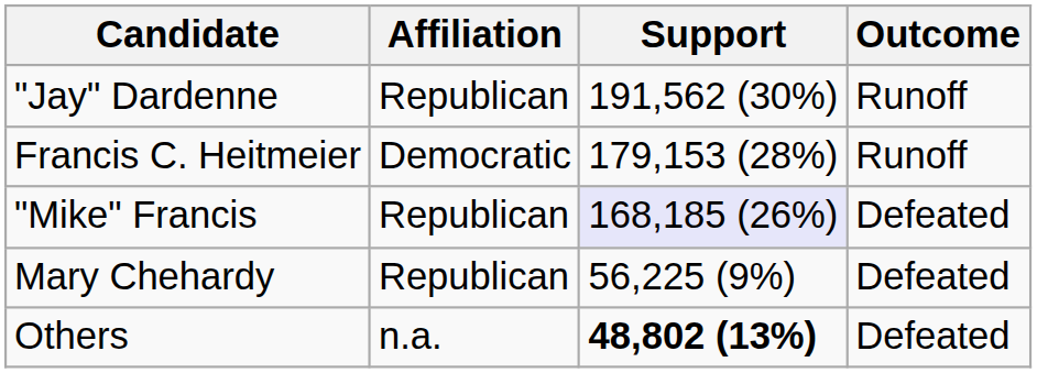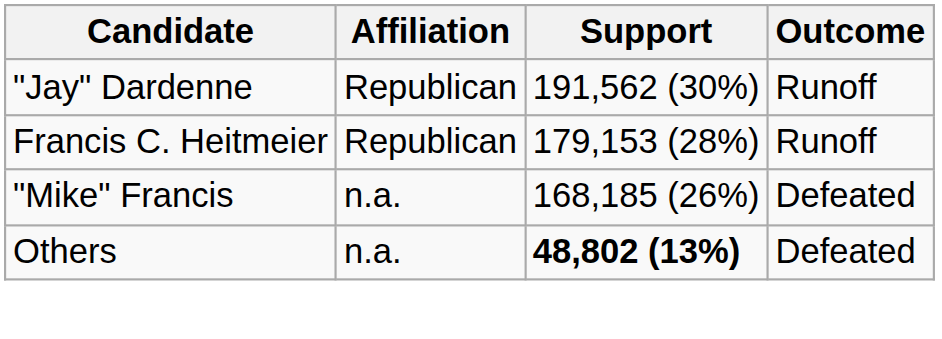Francis C. Heitmeier | Affiliation: Democratic -> Republican
"Mike" Francis | Affiliation: Republican -> n.a.
"Mike" Francis | Support: lavender background -> no background
- row: Mary Chehardy | Republican | 56,225 (9%) | Defeated
